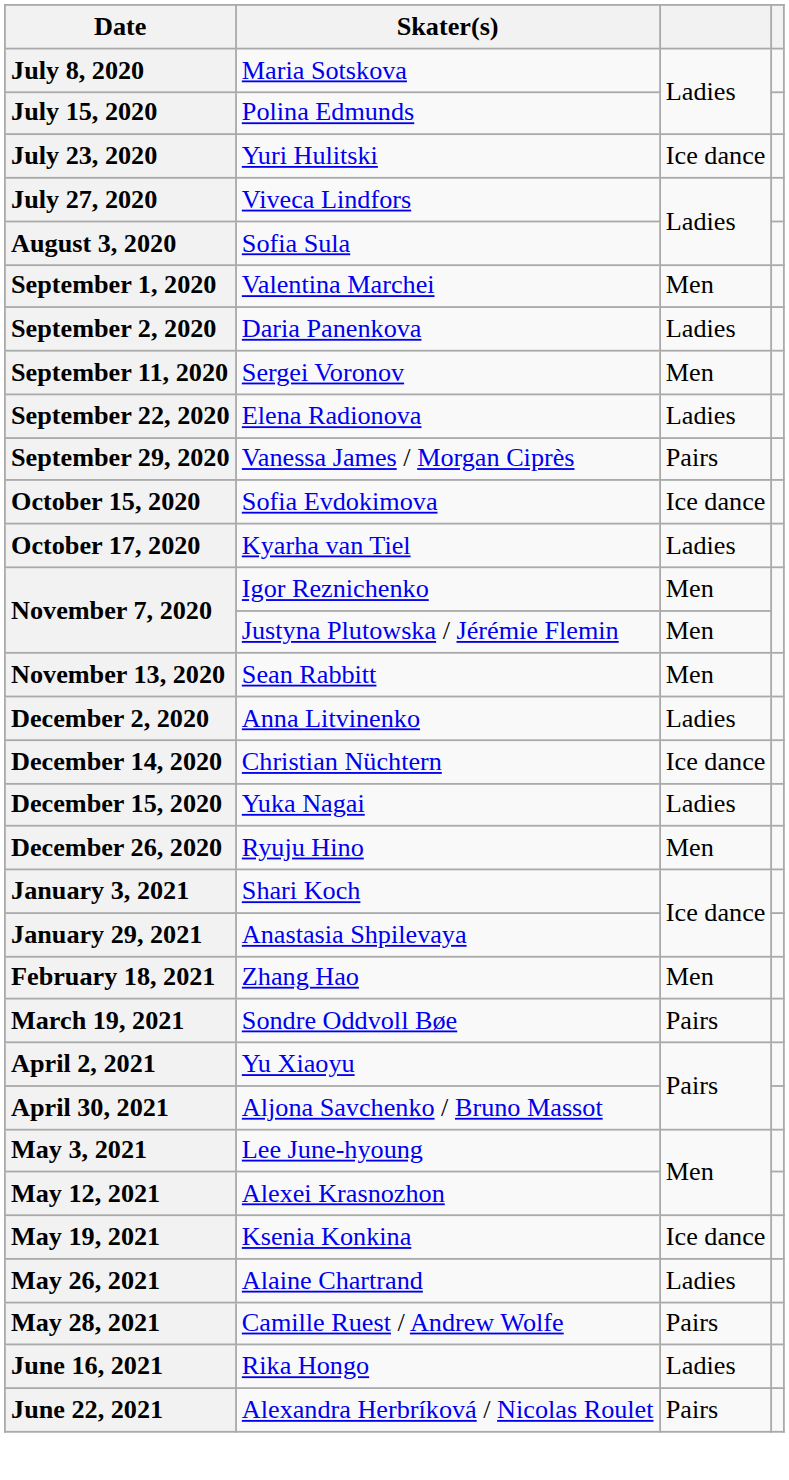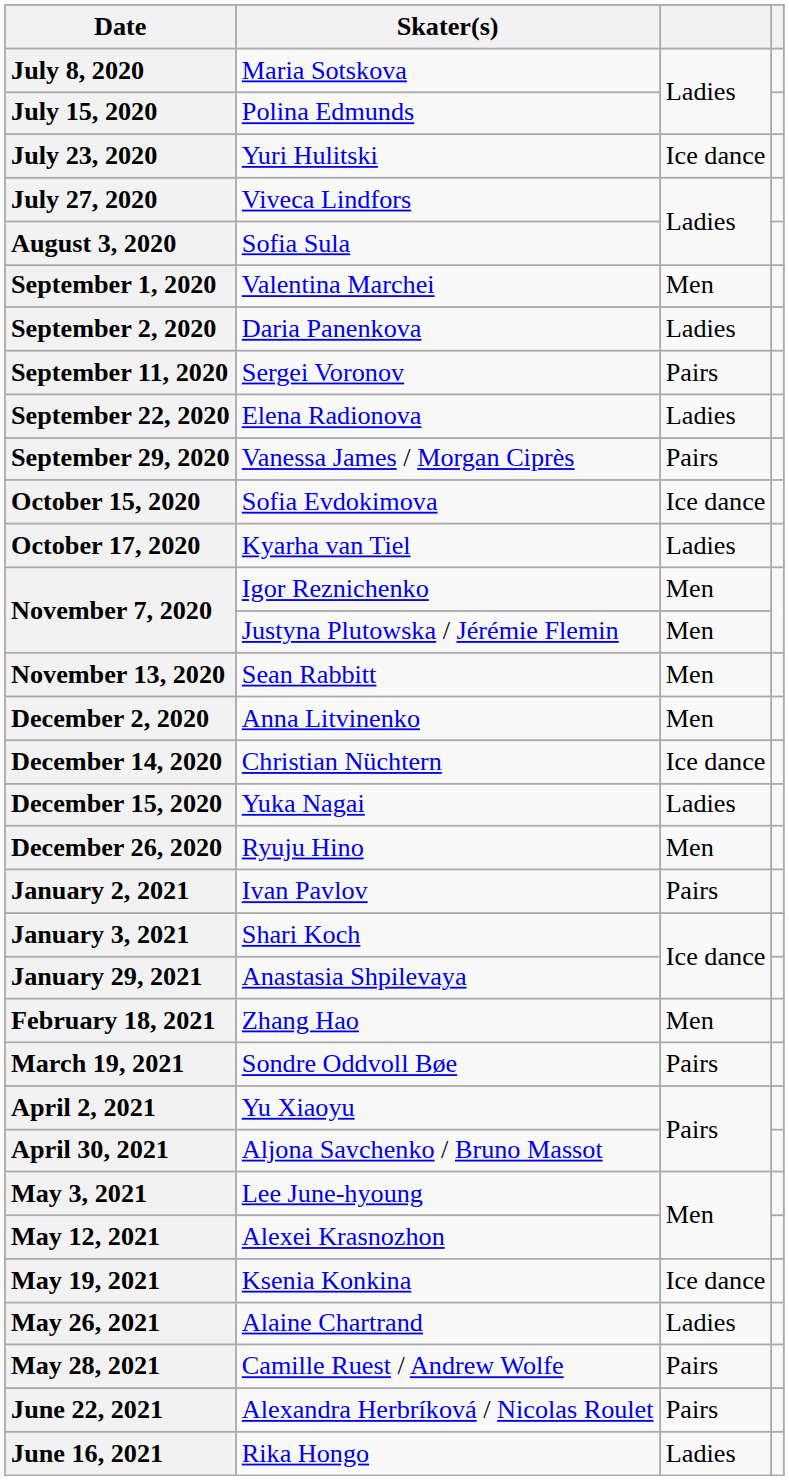September 11, 2020 | column 3: Men -> Pairs
December 2, 2020 | column 3: Ladies -> Men
+ row: January 2, 2021 | Ivan Pavlov | Pairs
rows swapped: June 16, 2021 <-> June 22, 2021
